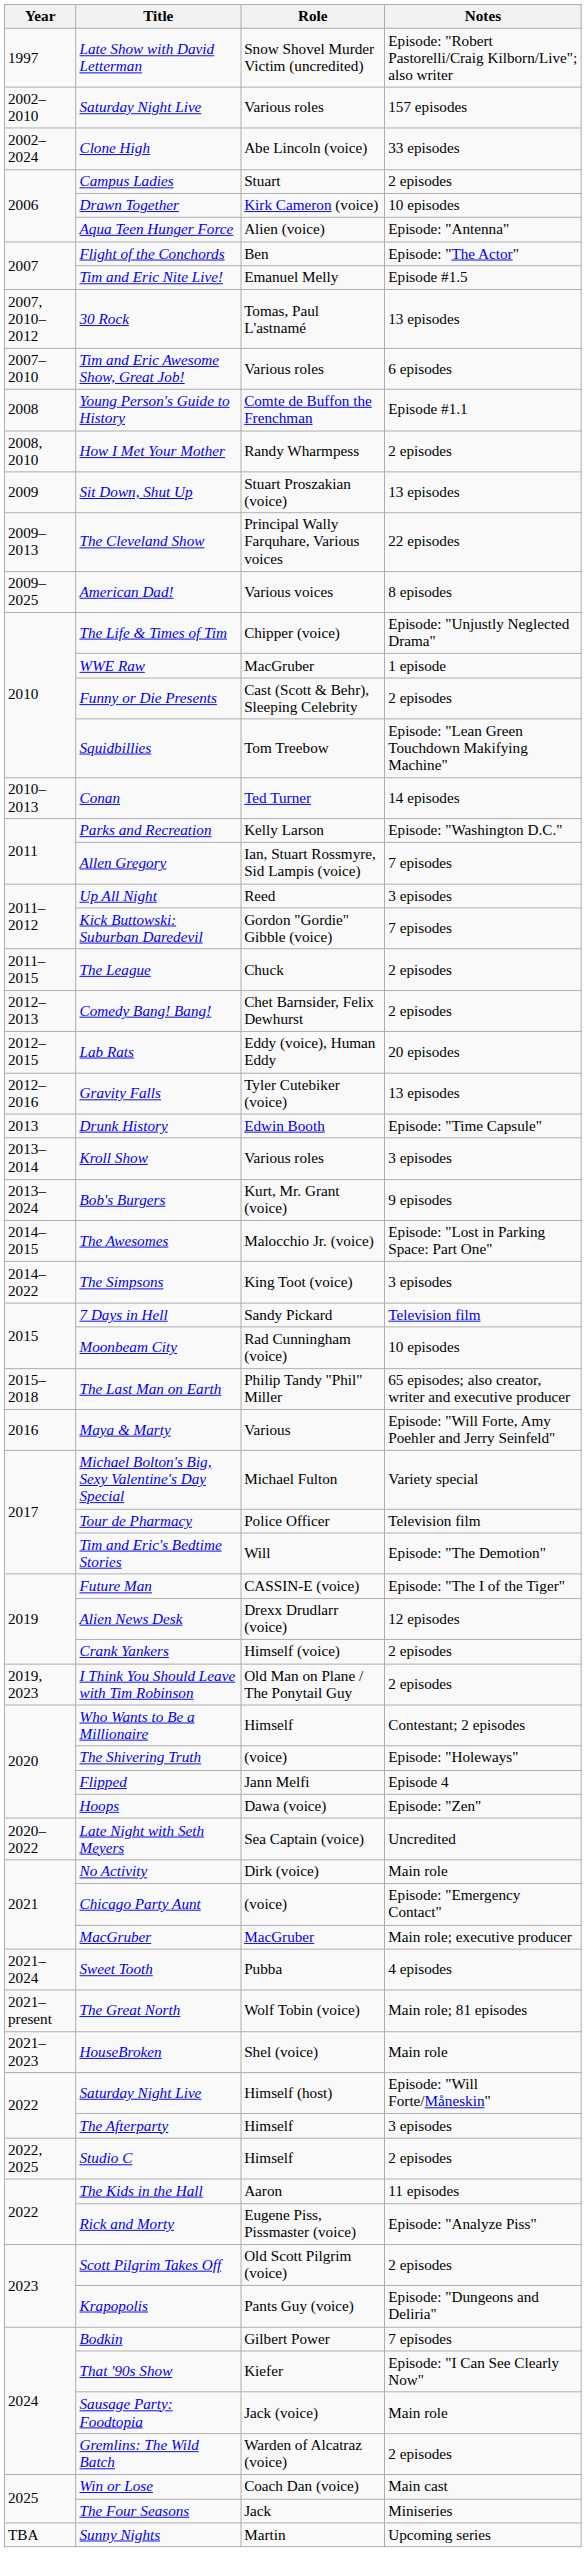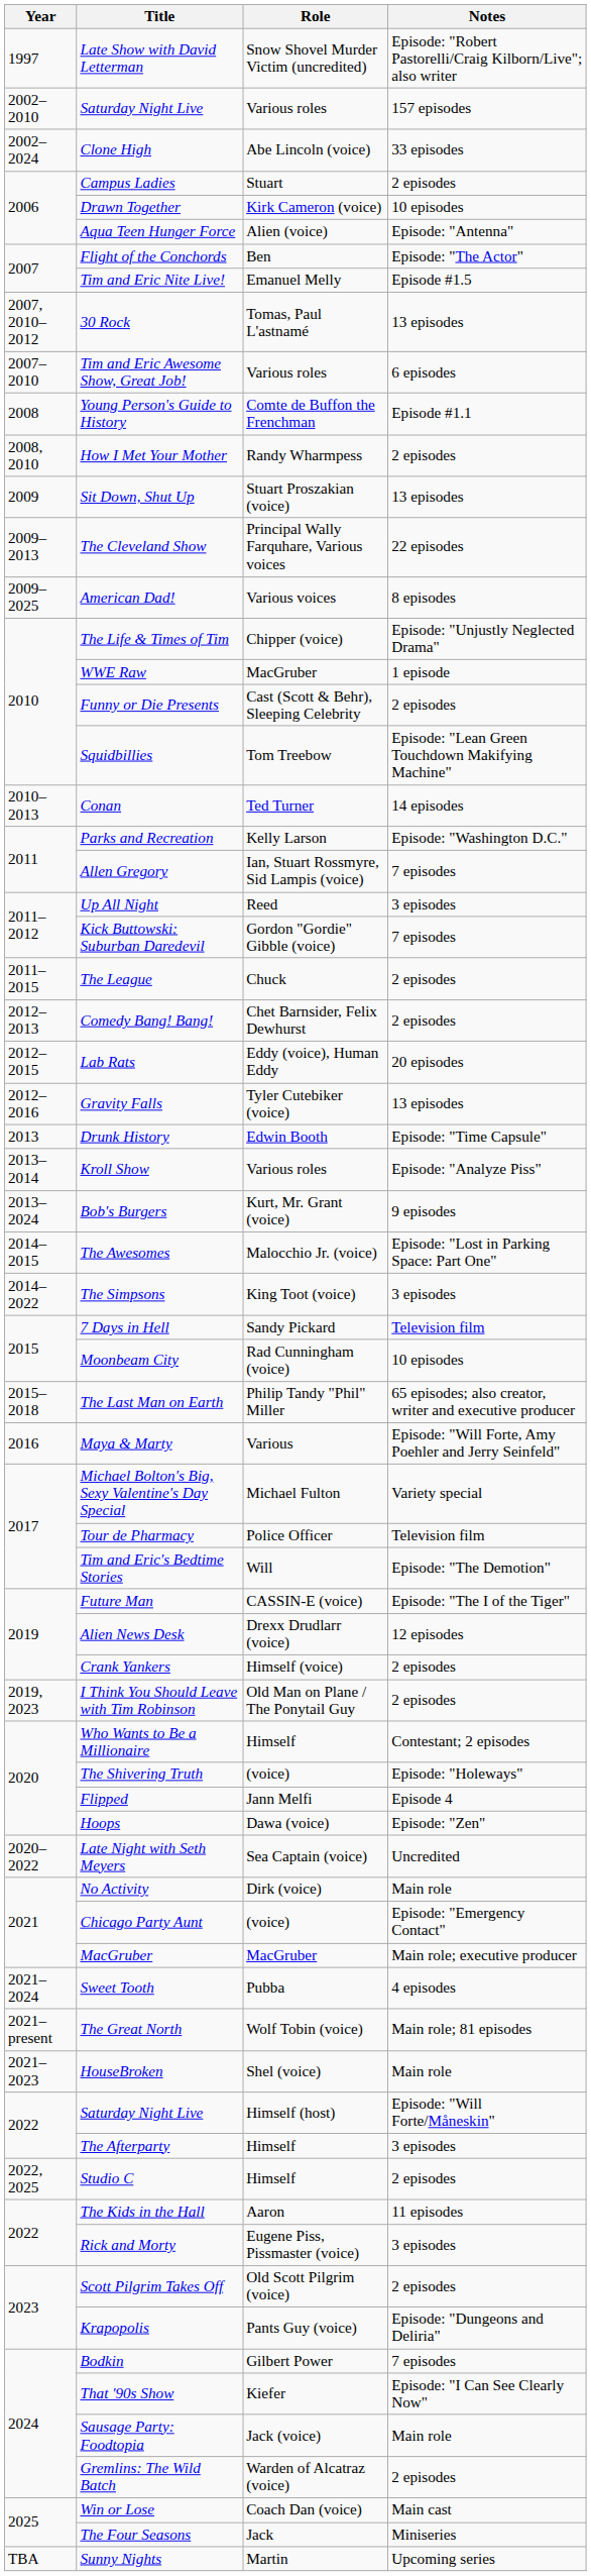Kroll Show | Notes: 3 episodes -> Episode: "Analyze Piss"
Rick and Morty | Notes: Episode: "Analyze Piss" -> 3 episodes
